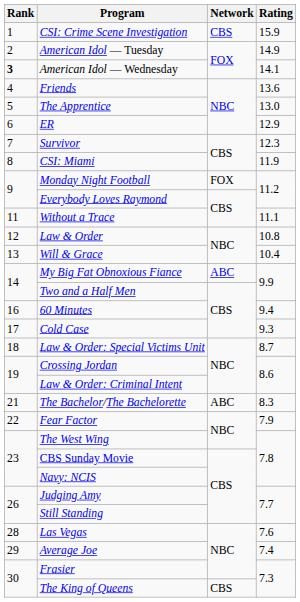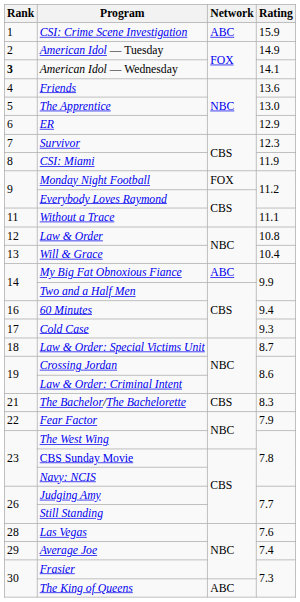CSI: Crime Scene Investigation | Network: CBS -> ABC
The Bachelor/The Bachelorette | Network: ABC -> CBS
The King of Queens | Network: CBS -> ABC
